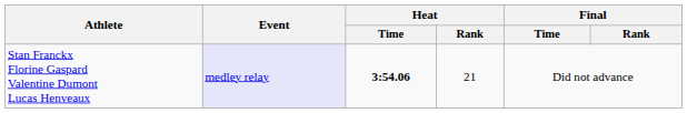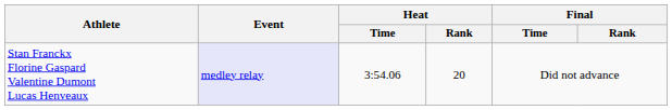Stan Franckx Florine Gaspard Valentine Dumont Lucas Henveaux | Heat / Time: bold -> normal
Stan Franckx Florine Gaspard Valentine Dumont Lucas Henveaux | Heat / Rank: 21 -> 20
